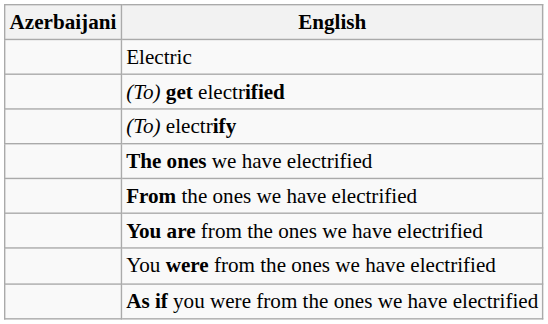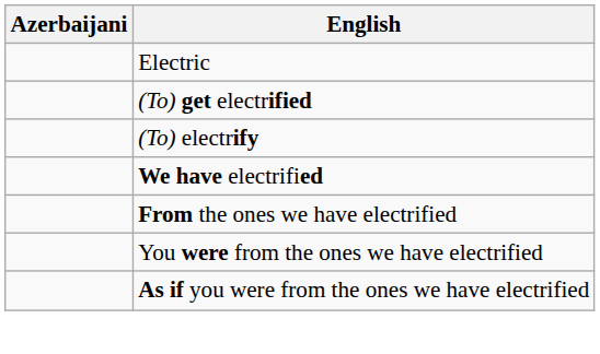+ row: We have electrified
- row: The ones we have electrified
- row: You are from the ones we have electrified
